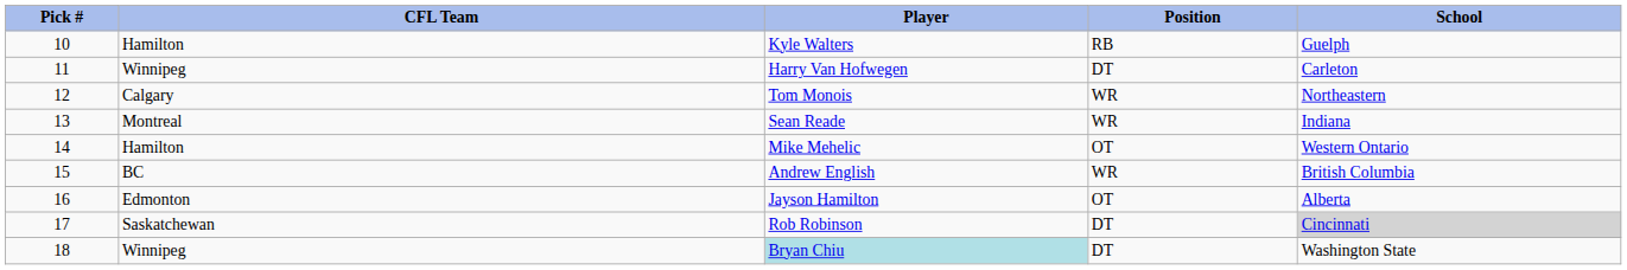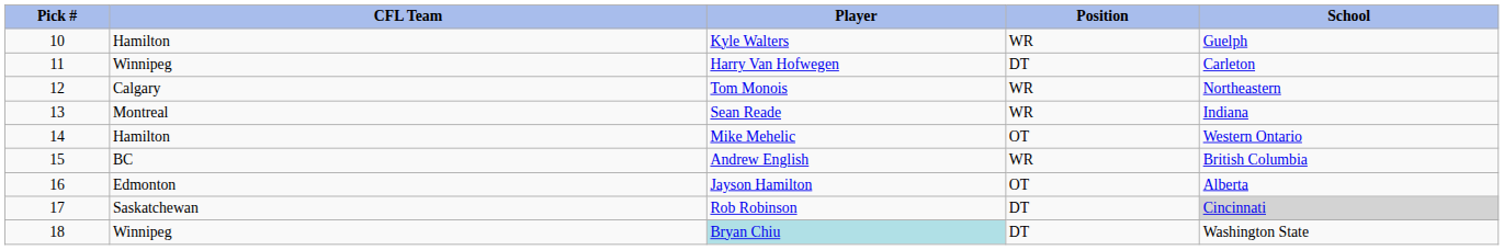Kyle Walters | Position: RB -> WR
